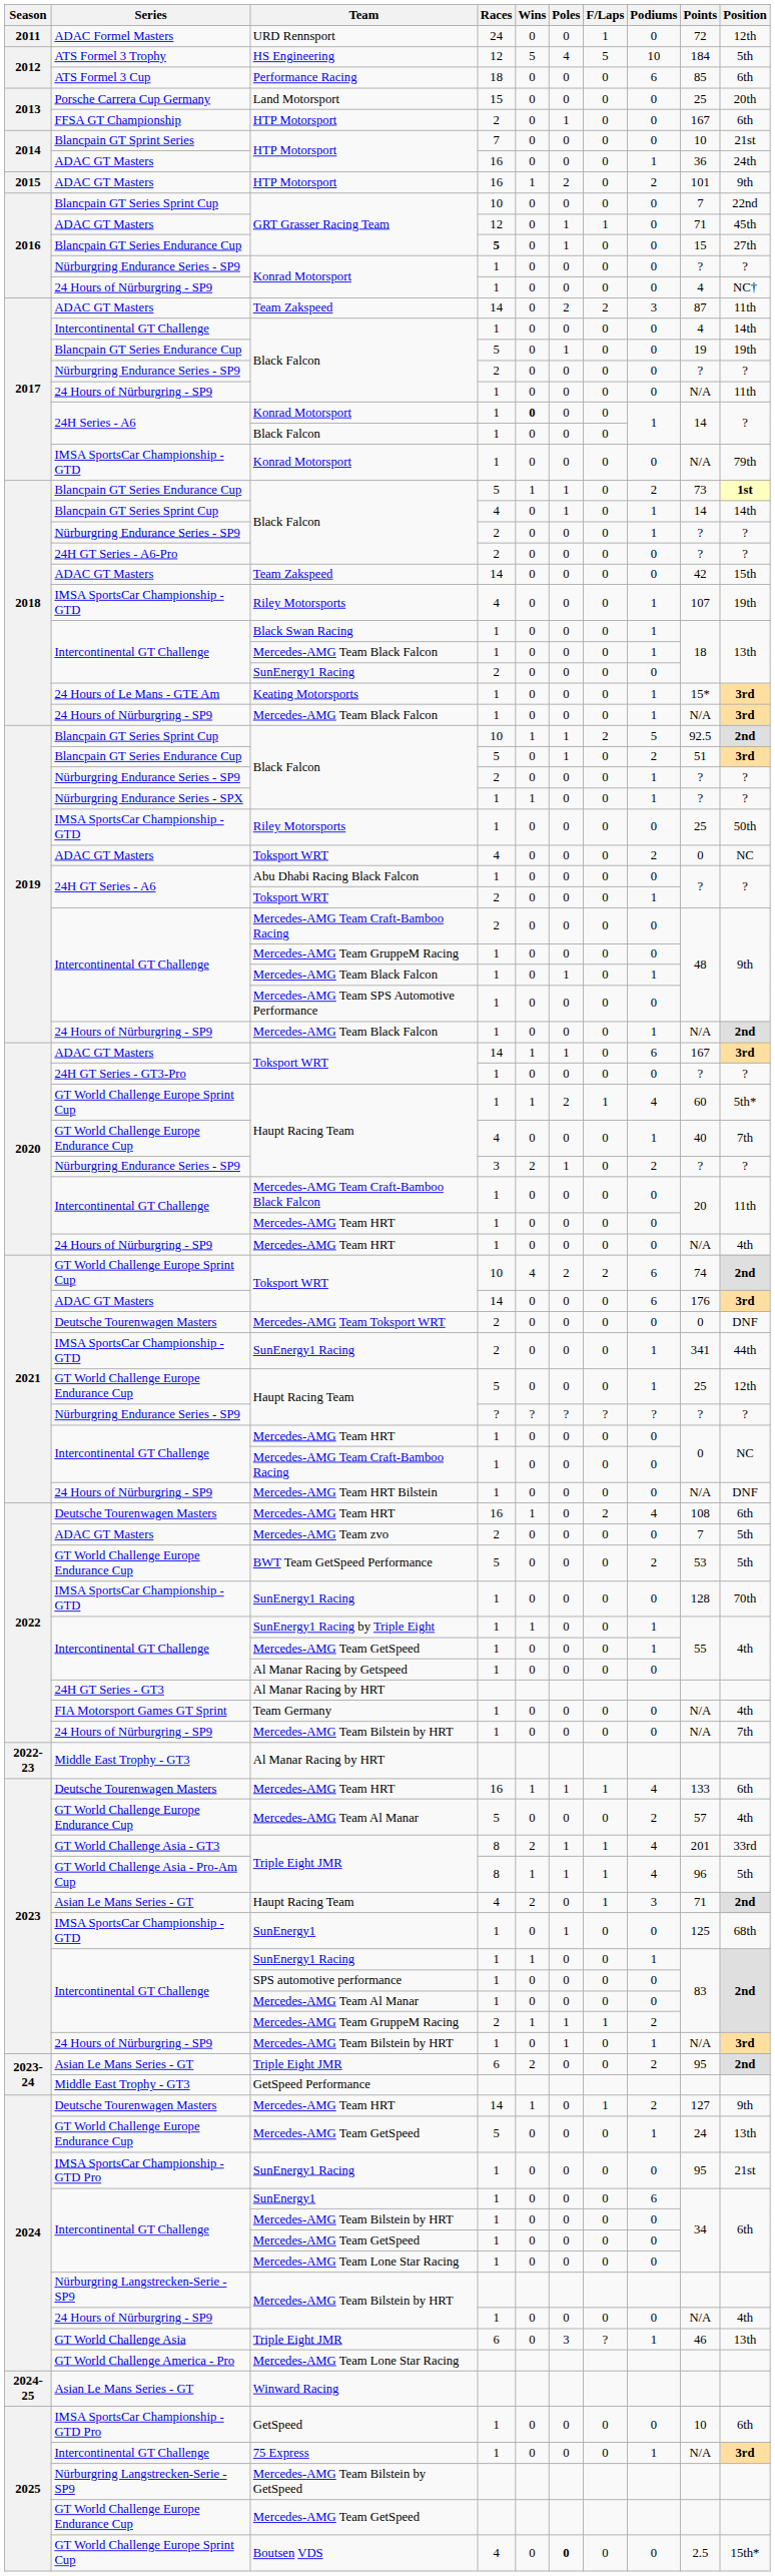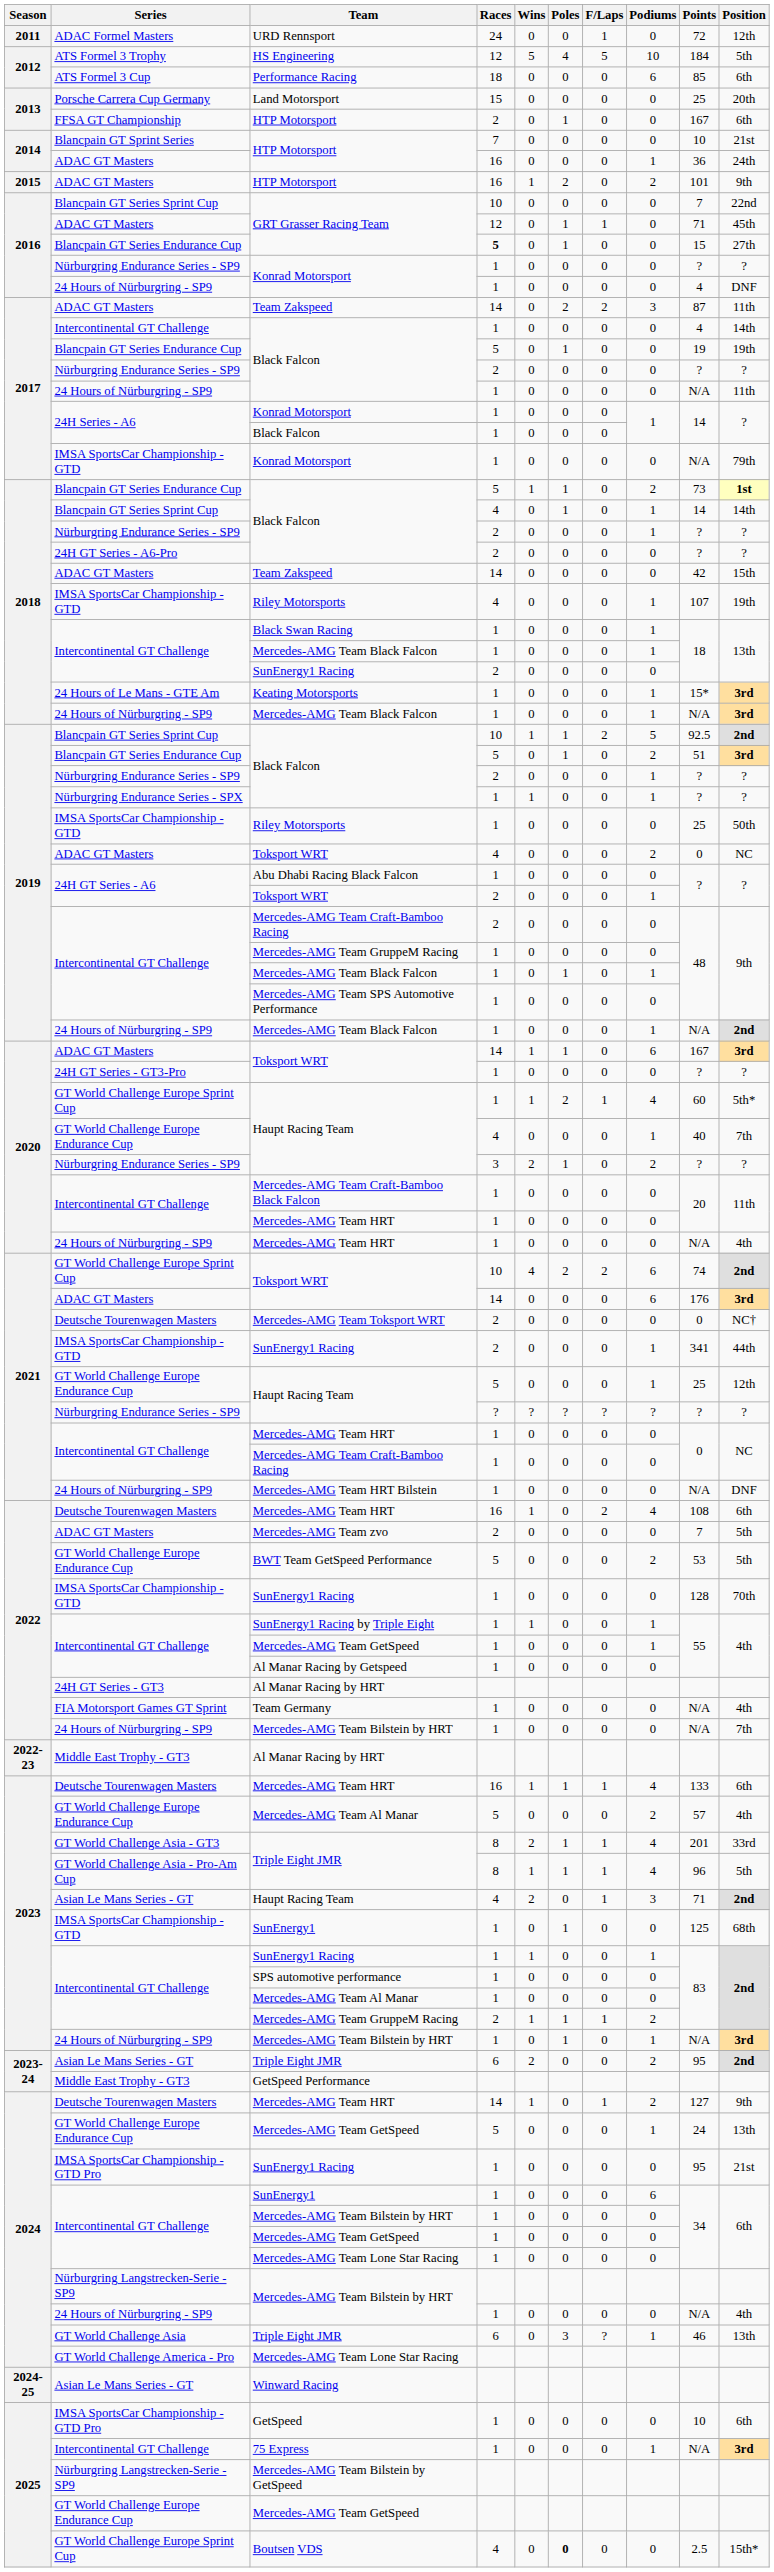24 Hours of Nürburgring - SP9 / Konrad Motorsport | Position: NC† -> DNF
24H Series - A6 / Konrad Motorsport | Wins: bold -> normal
Mercedes-AMG Team Toksport WRT | Position: DNF -> NC†
